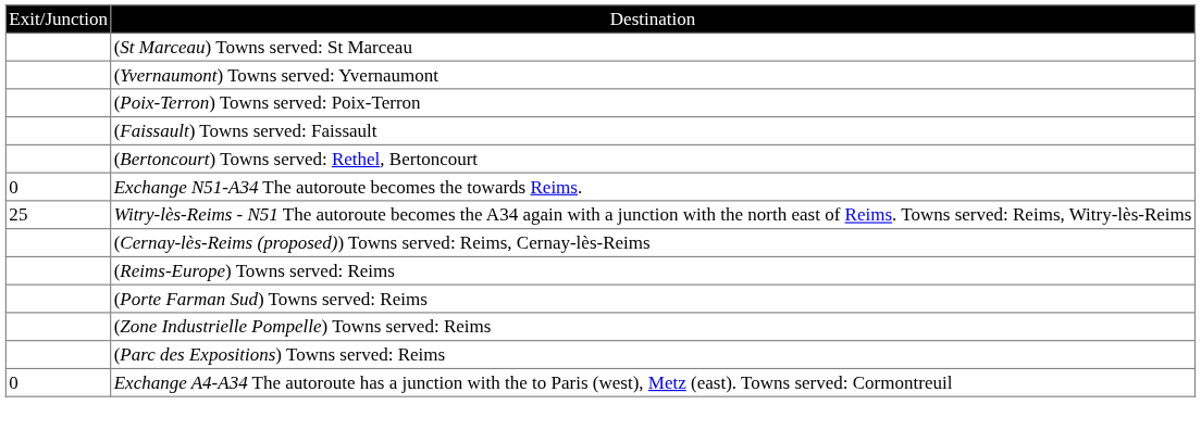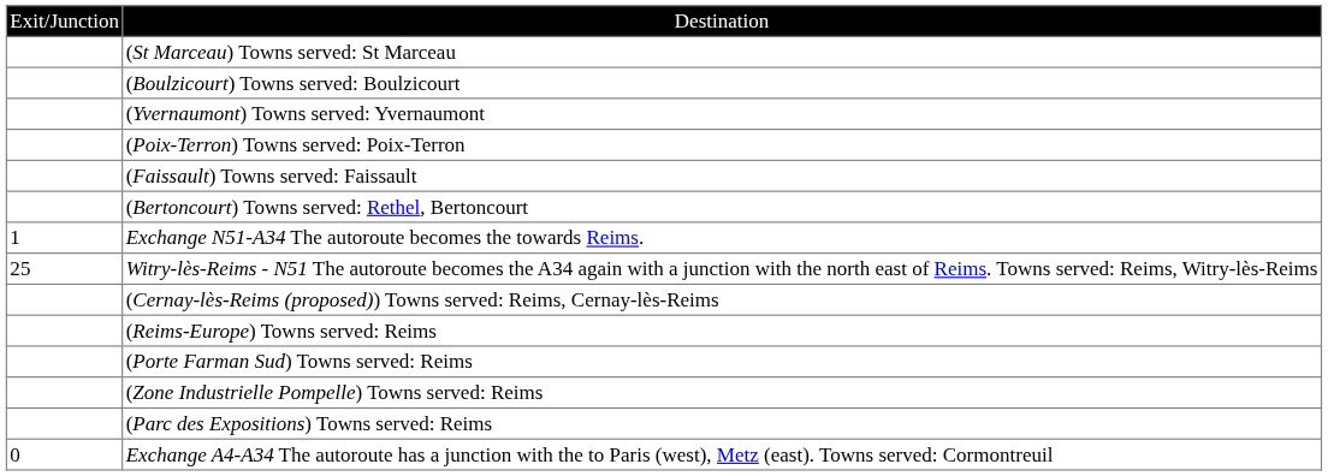+ row: (Boulzicourt) Towns served: Boulzicourt
Exchange N51-A34 The autoroute becomes the towards Reims. | column 1: 0 -> 1
